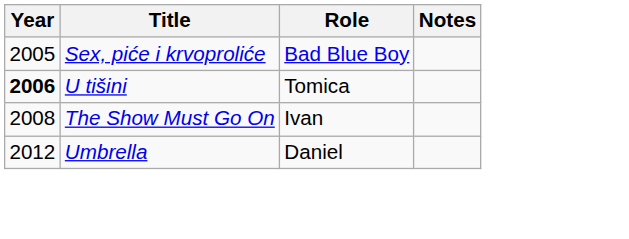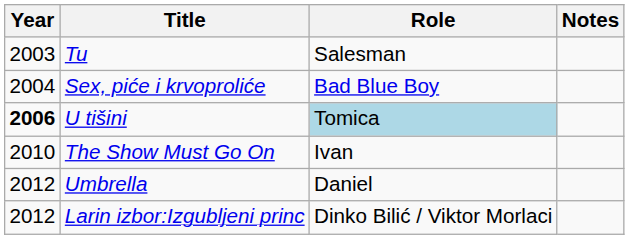+ row: 2003 | Tu | Salesman
Sex, piće i krvoproliće | Year: 2005 -> 2004
U tišini | Role: no background -> lightblue background
The Show Must Go On | Year: 2008 -> 2010
+ row: 2012 | Larin izbor:Izgubljeni princ | Dinko Bilić / Viktor Morlaci
